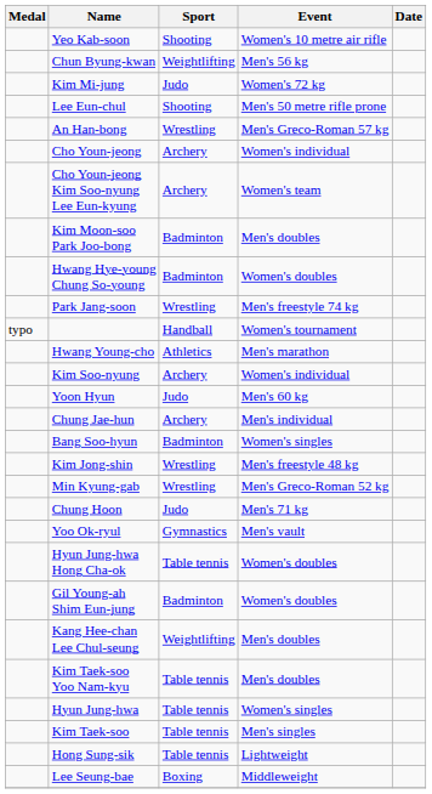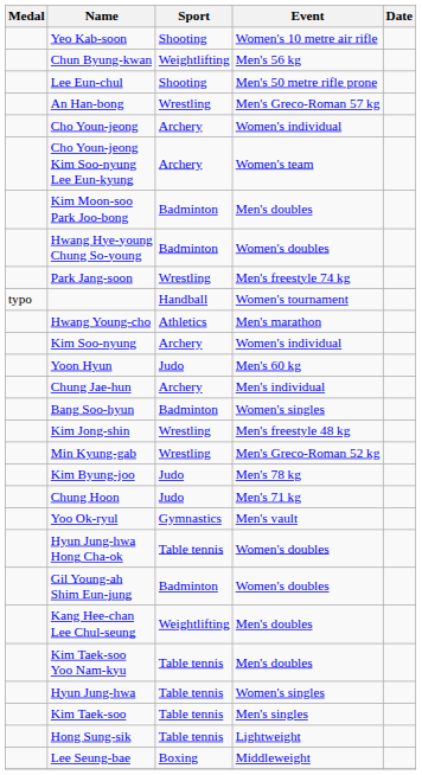- row: Kim Mi-jung | Judo | Women's 72 kg
+ row: Kim Byung-joo | Judo | Men's 78 kg
